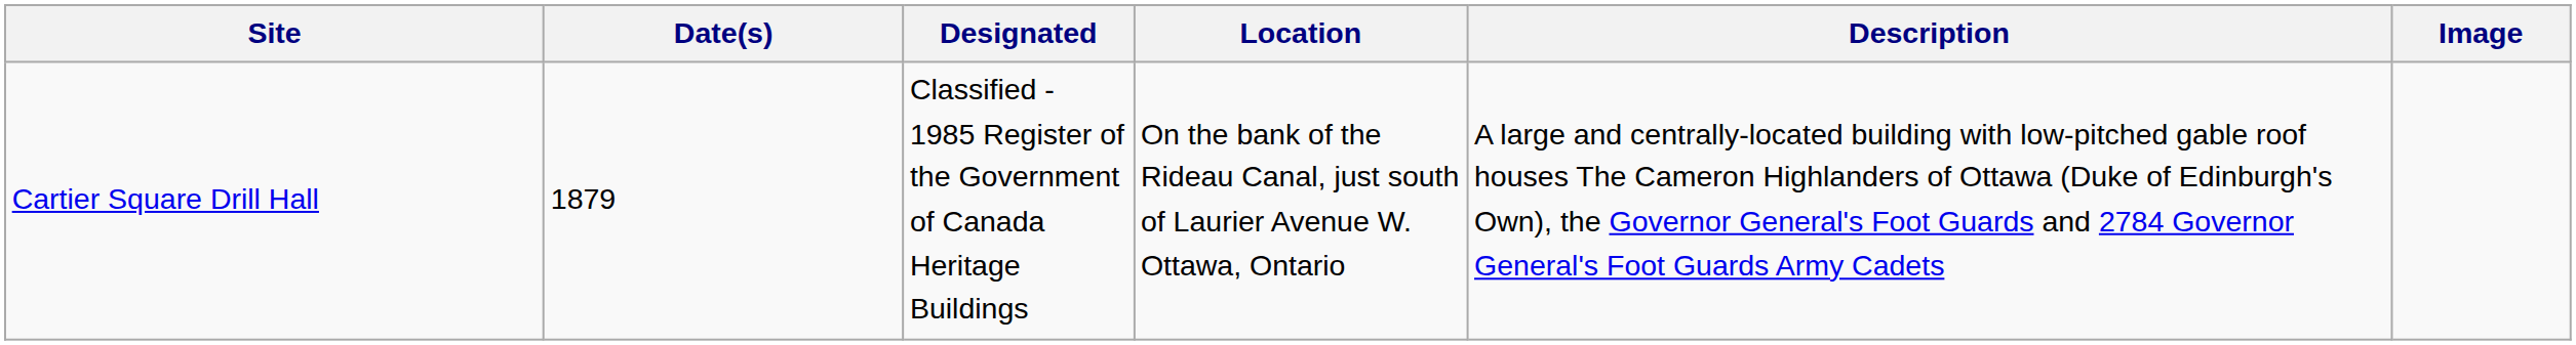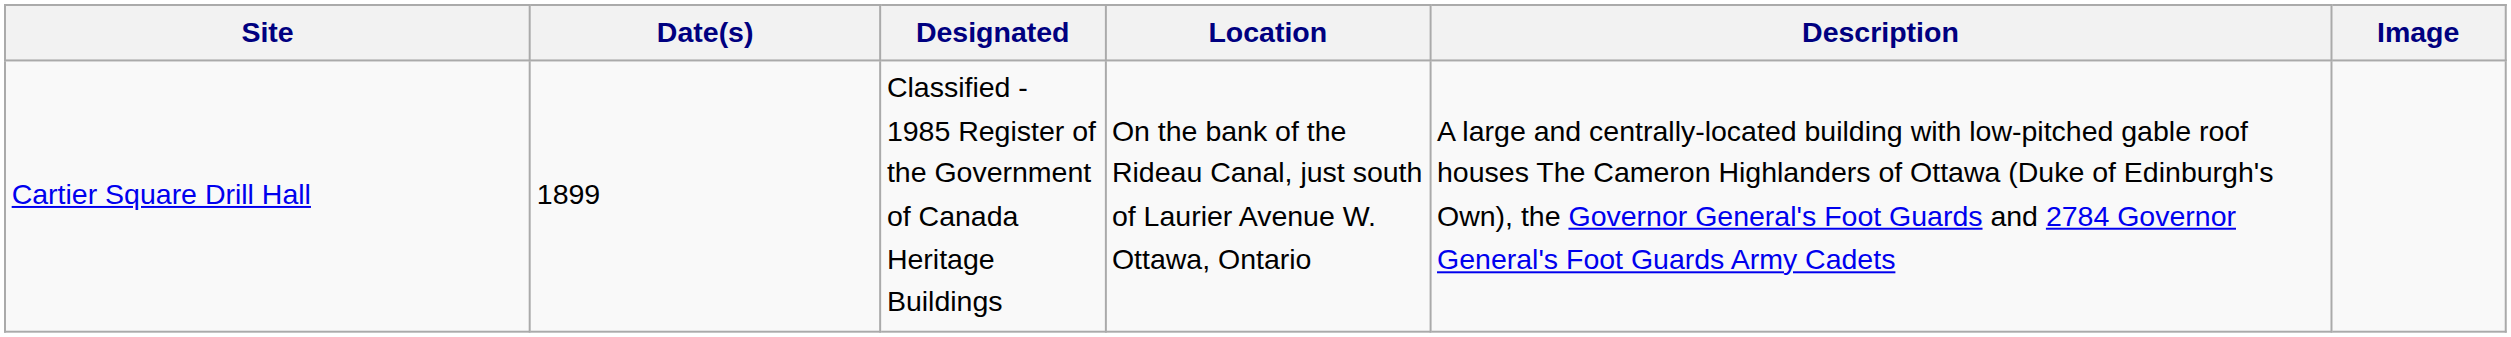Cartier Square Drill Hall | Date(s): 1879 -> 1899
